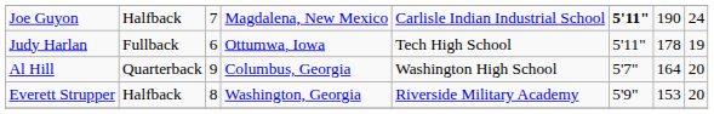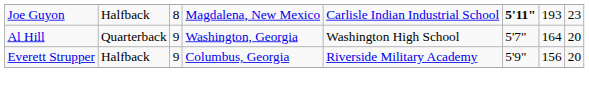Joe Guyon | column 3: 7 -> 8
Joe Guyon | column 7: 190 -> 193
Joe Guyon | column 8: 24 -> 23
- row: Judy Harlan | Fullback | 6 | Ottumwa, Iowa | Tech High School | 5'11" | 178 | 19
Al Hill | column 4: Columbus, Georgia -> Washington, Georgia
Everett Strupper | column 3: 8 -> 9
Everett Strupper | column 4: Washington, Georgia -> Columbus, Georgia
Everett Strupper | column 7: 153 -> 156
